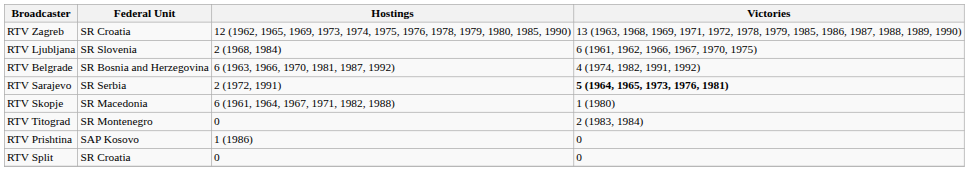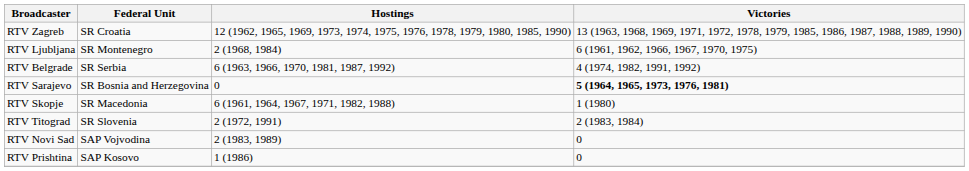RTV Ljubljana | Federal Unit: SR Slovenia -> SR Montenegro
RTV Belgrade | Federal Unit: SR Bosnia and Herzegovina -> SR Serbia
RTV Sarajevo | Federal Unit: SR Serbia -> SR Bosnia and Herzegovina
RTV Sarajevo | Hostings: 2 (1972, 1991) -> 0
RTV Titograd | Federal Unit: SR Montenegro -> SR Slovenia
RTV Titograd | Hostings: 0 -> 2 (1972, 1991)
+ row: RTV Novi Sad | SAP Vojvodina | 2 (1983, 1989) | 0
- row: RTV Split | SR Croatia | 0 | 0
